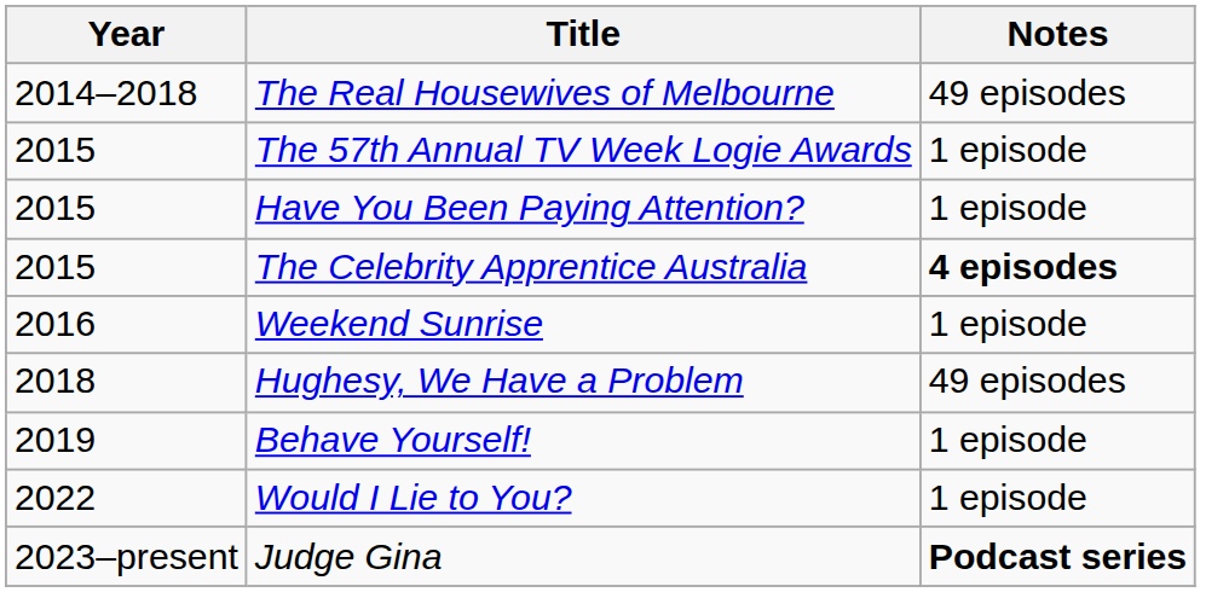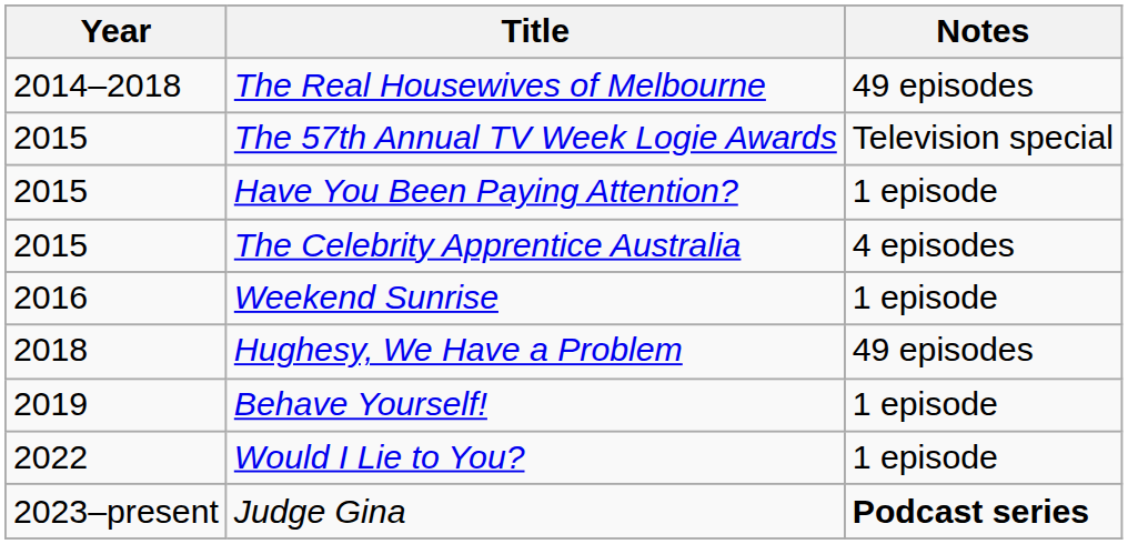The 57th Annual TV Week Logie Awards | Notes: 1 episode -> Television special
The Celebrity Apprentice Australia | Notes: bold -> normal
